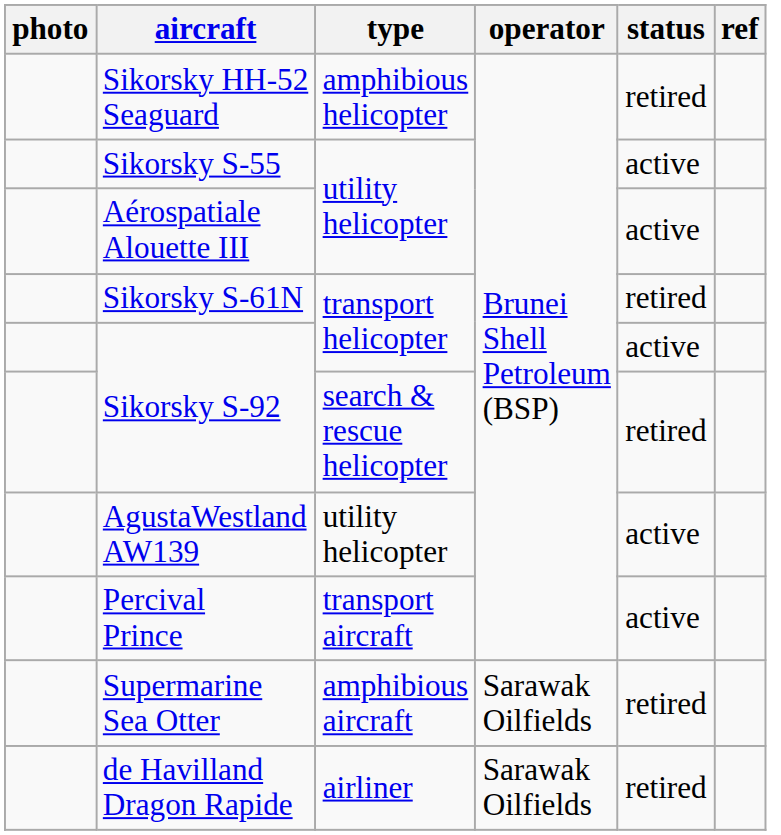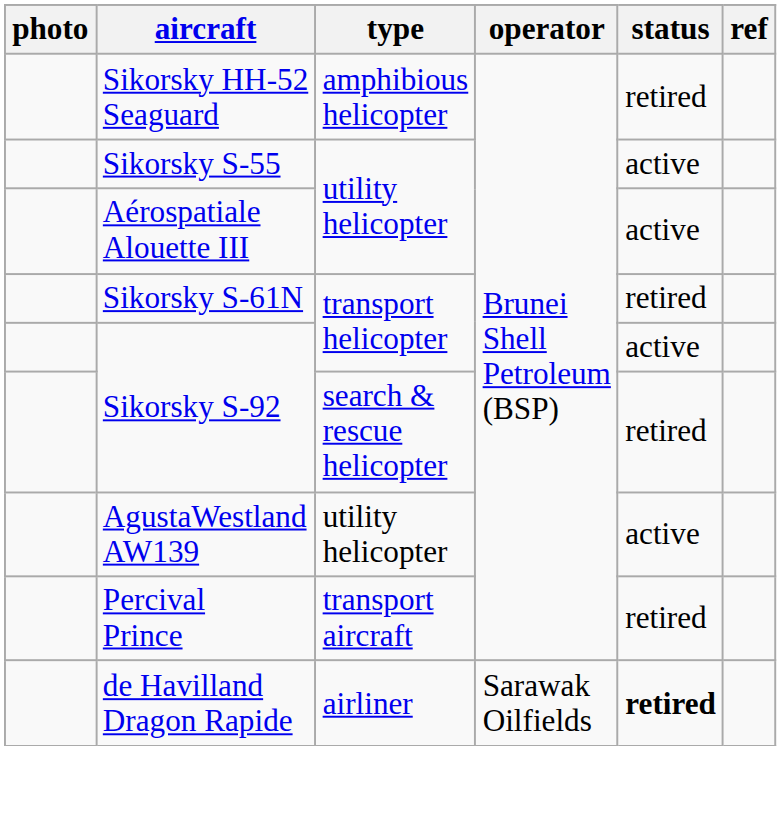Percival Prince | status: active -> retired
- row: Supermarine Sea Otter | amphibious aircraft | Sarawak Oilfields | retired
de Havilland Dragon Rapide | status: normal -> bold
